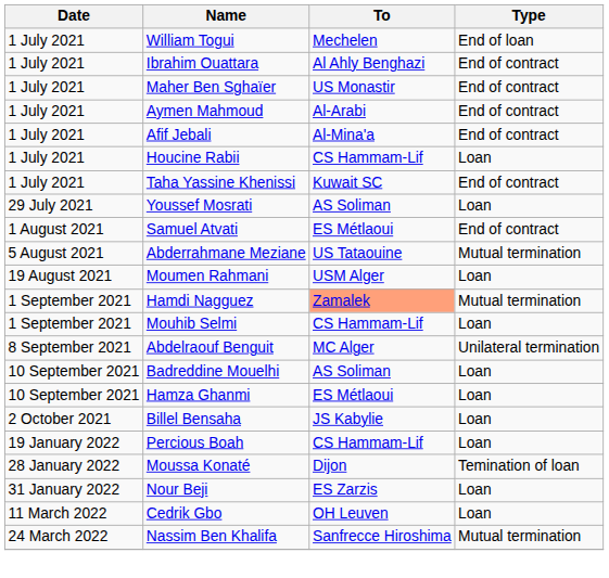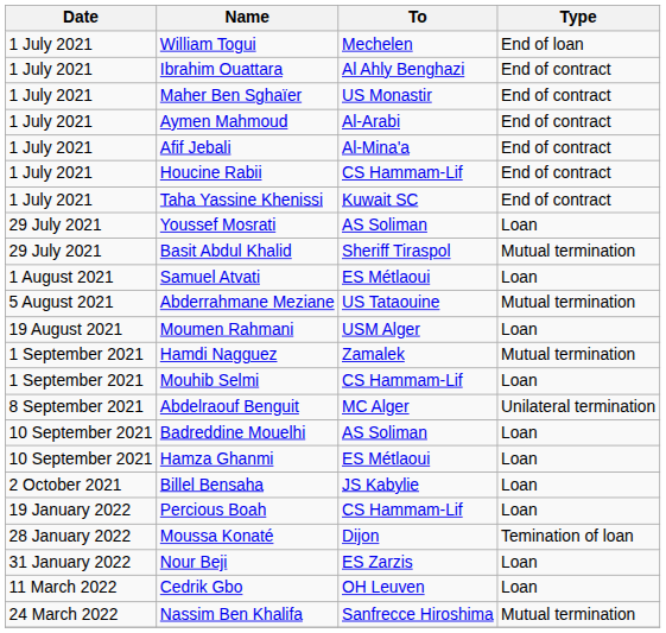Houcine Rabii | Type: Loan -> End of contract
+ row: 29 July 2021 | Basit Abdul Khalid | Sheriff Tiraspol | Mutual termination
Samuel Atvati | Type: End of contract -> Loan
Hamdi Nagguez | To: lightsalmon background -> no background
